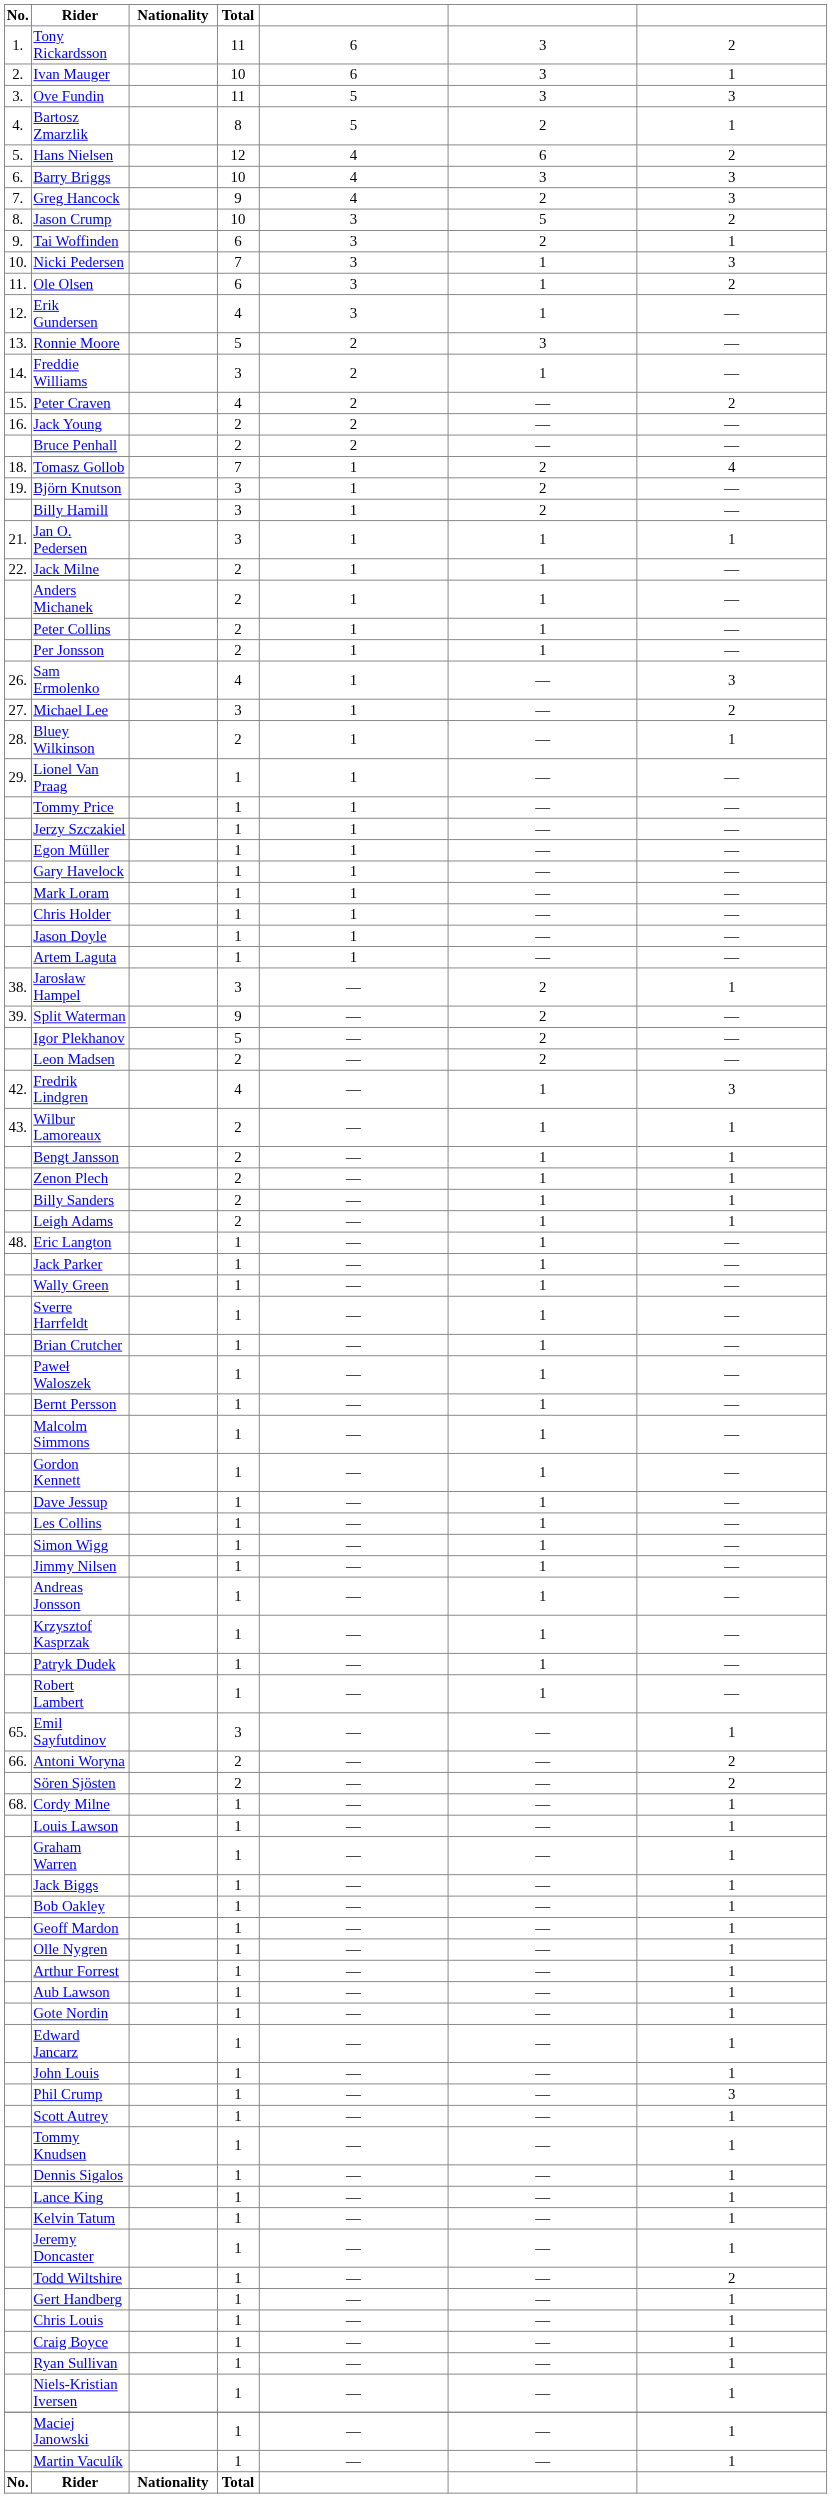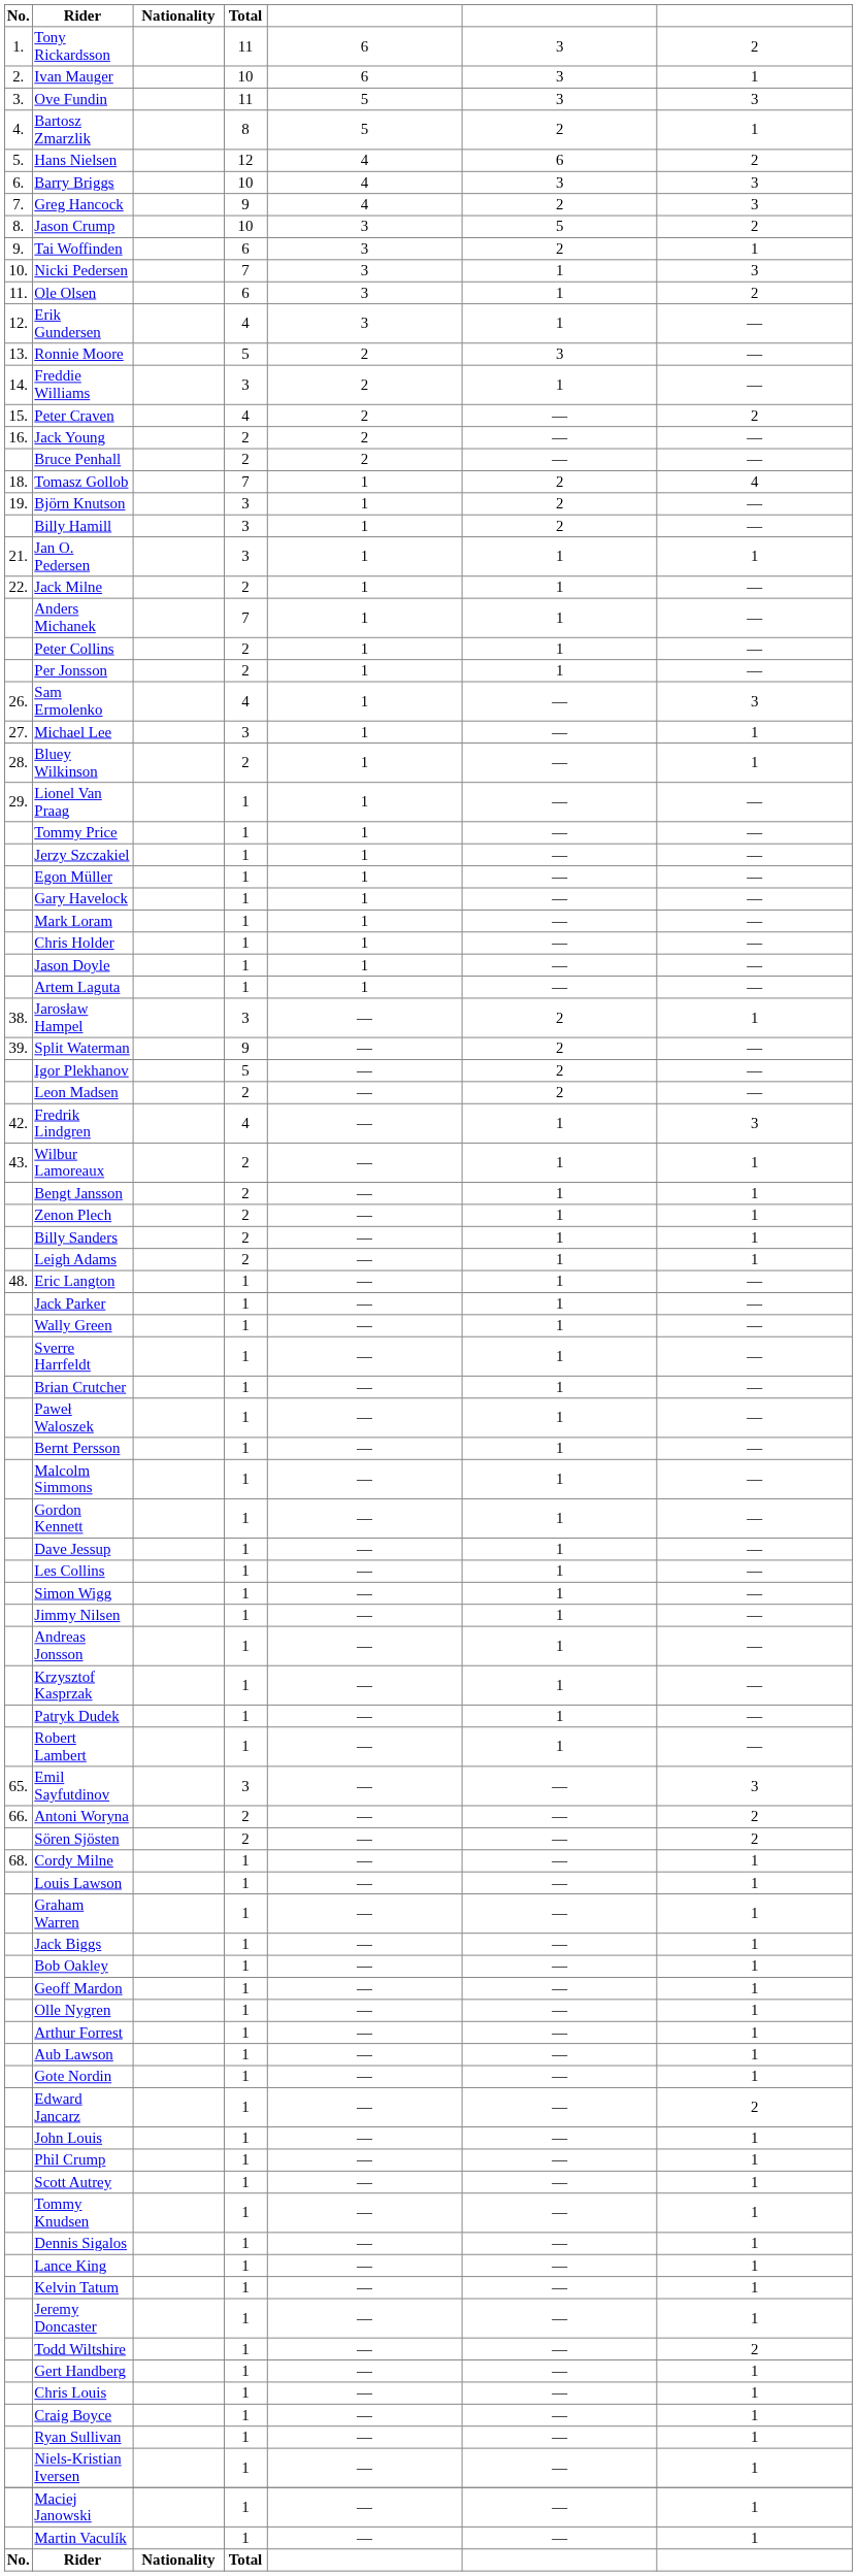Anders Michanek | Total: 2 -> 7
Michael Lee | column 7: 2 -> 1
Emil Sayfutdinov | column 7: 1 -> 3
Edward Jancarz | column 7: 1 -> 2
Phil Crump | column 7: 3 -> 1
